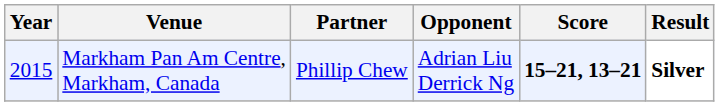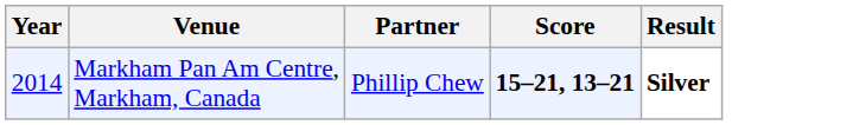- column: Opponent | Adrian Liu Derrick Ng
Markham Pan Am Centre, Markham, Canada | Year: 2015 -> 2014
